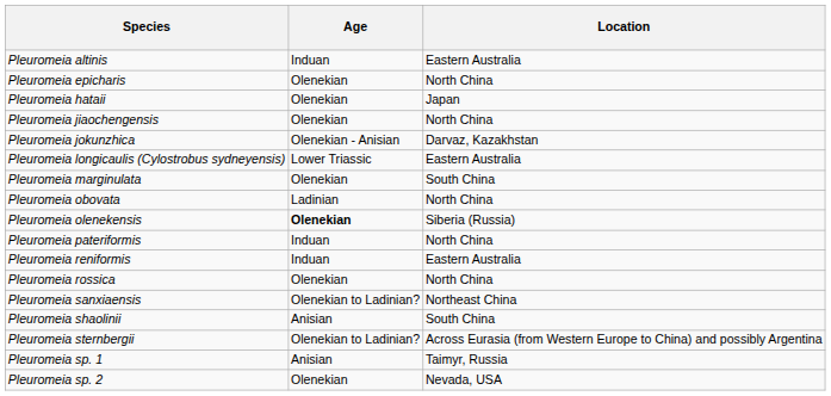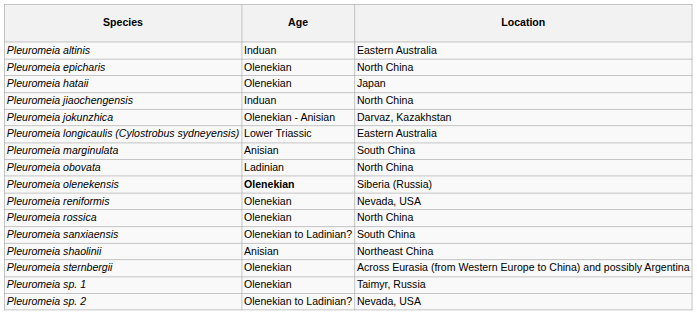Pleuromeia jiaochengensis | Age: Olenekian -> Induan
Pleuromeia marginulata | Age: Olenekian -> Anisian
- row: Pleuromeia pateriformis | Induan | North China
Pleuromeia reniformis | Age: Induan -> Olenekian
Pleuromeia reniformis | Location: Eastern Australia -> Nevada, USA
Pleuromeia sanxiaensis | Location: Northeast China -> South China
Pleuromeia shaolinii | Location: South China -> Northeast China
Pleuromeia sternbergii | Age: Olenekian to Ladinian? -> Olenekian
Pleuromeia sp. 1 | Age: Anisian -> Olenekian
Pleuromeia sp. 2 | Age: Olenekian -> Olenekian to Ladinian?
